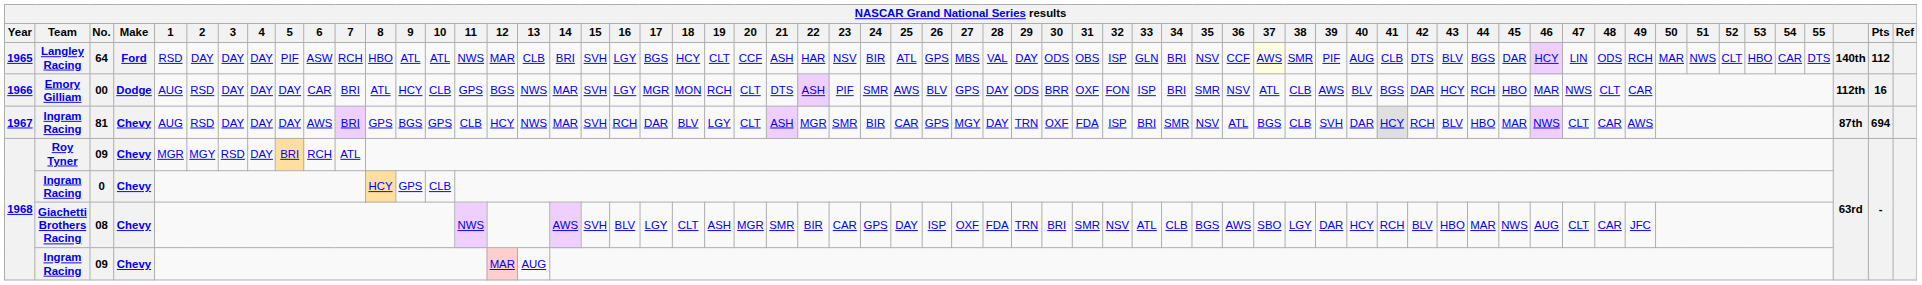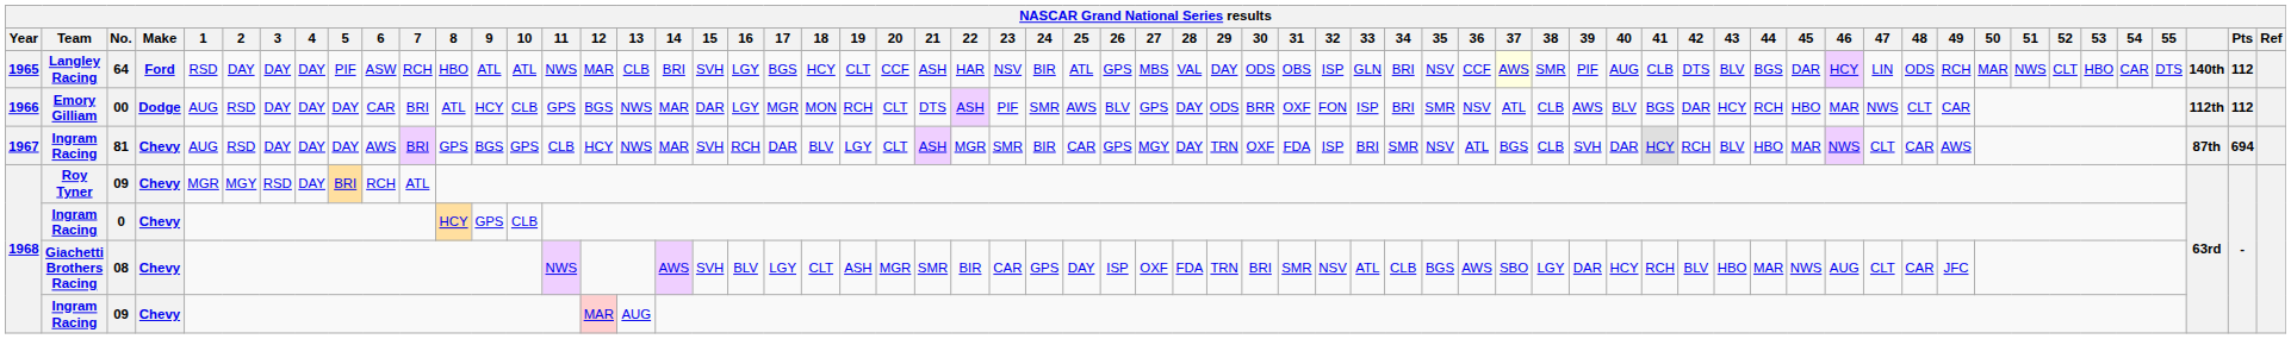00 | 15: SVH -> DAR
00 | Pts: 16 -> 112
